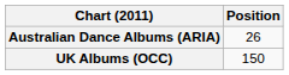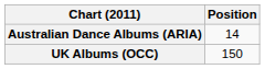Australian Dance Albums (ARIA) | Position: 26 -> 14
